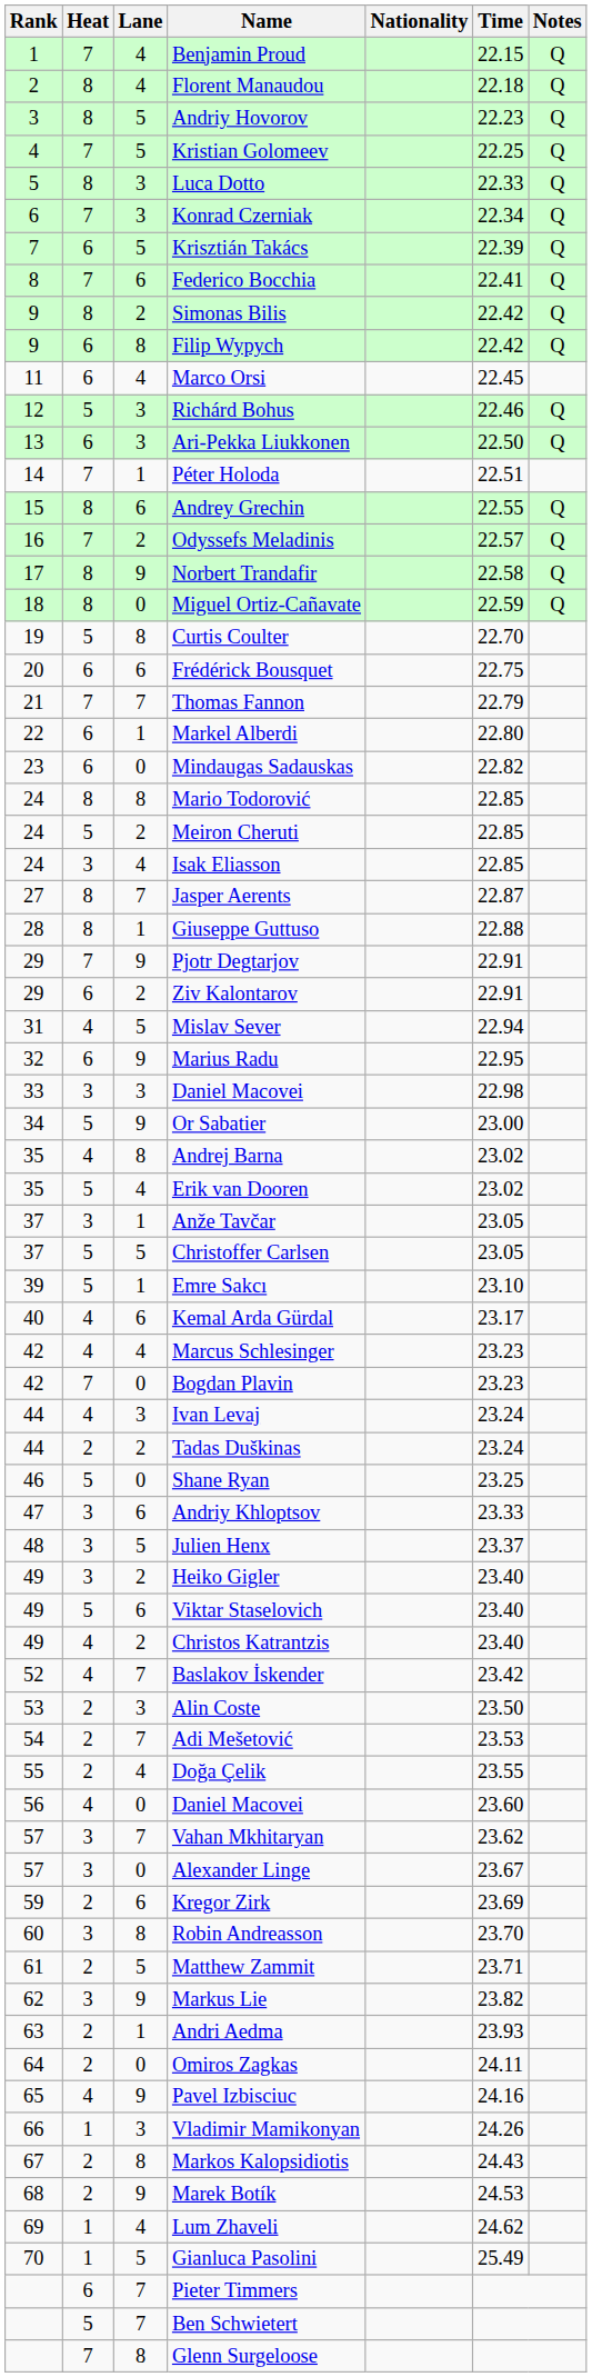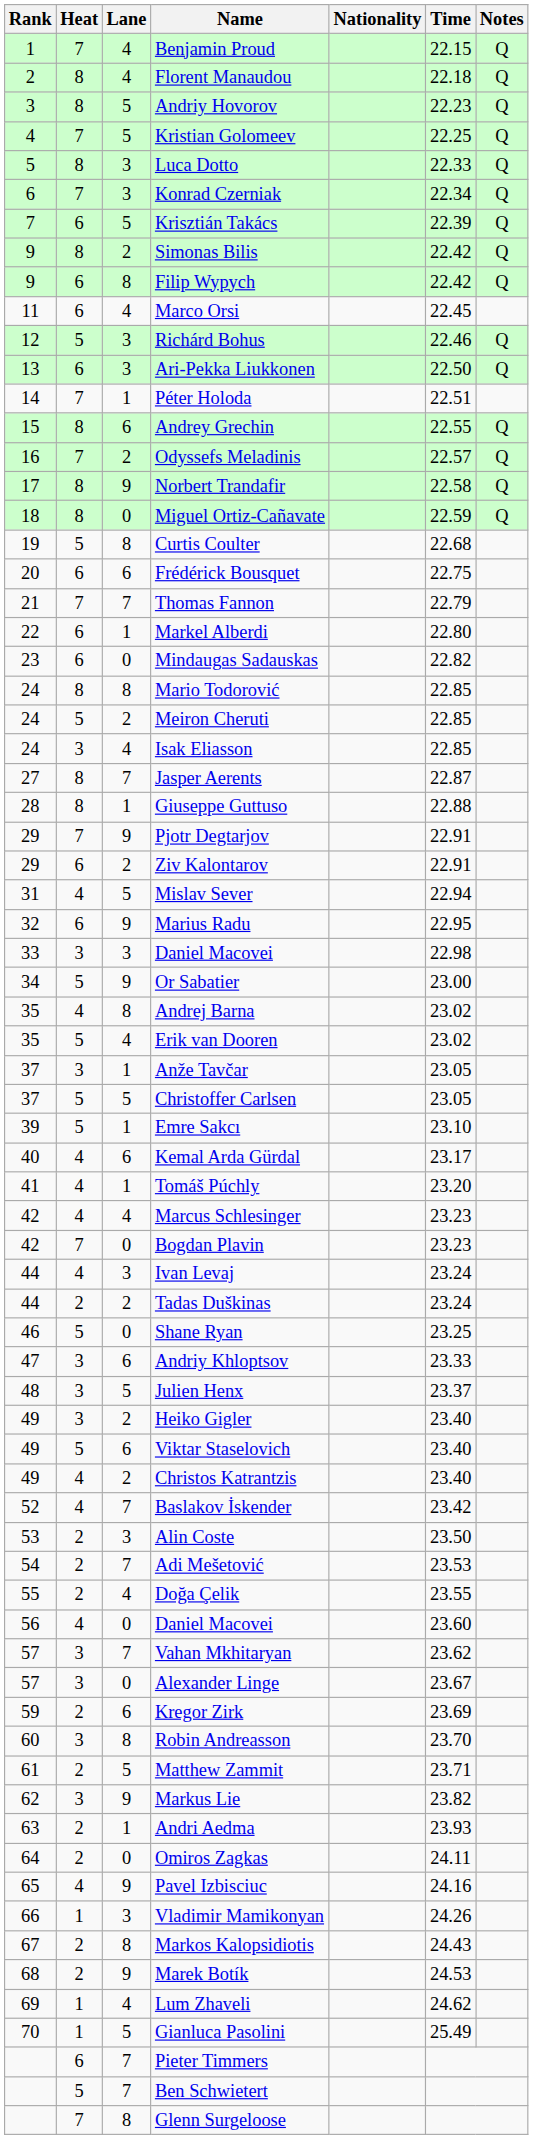- row: 8 | 7 | 6 | Federico Bocchia | 22.41 | Q
Curtis Coulter | Time: 22.70 -> 22.68
+ row: 41 | 4 | 1 | Tomáš Púchly | 23.20
